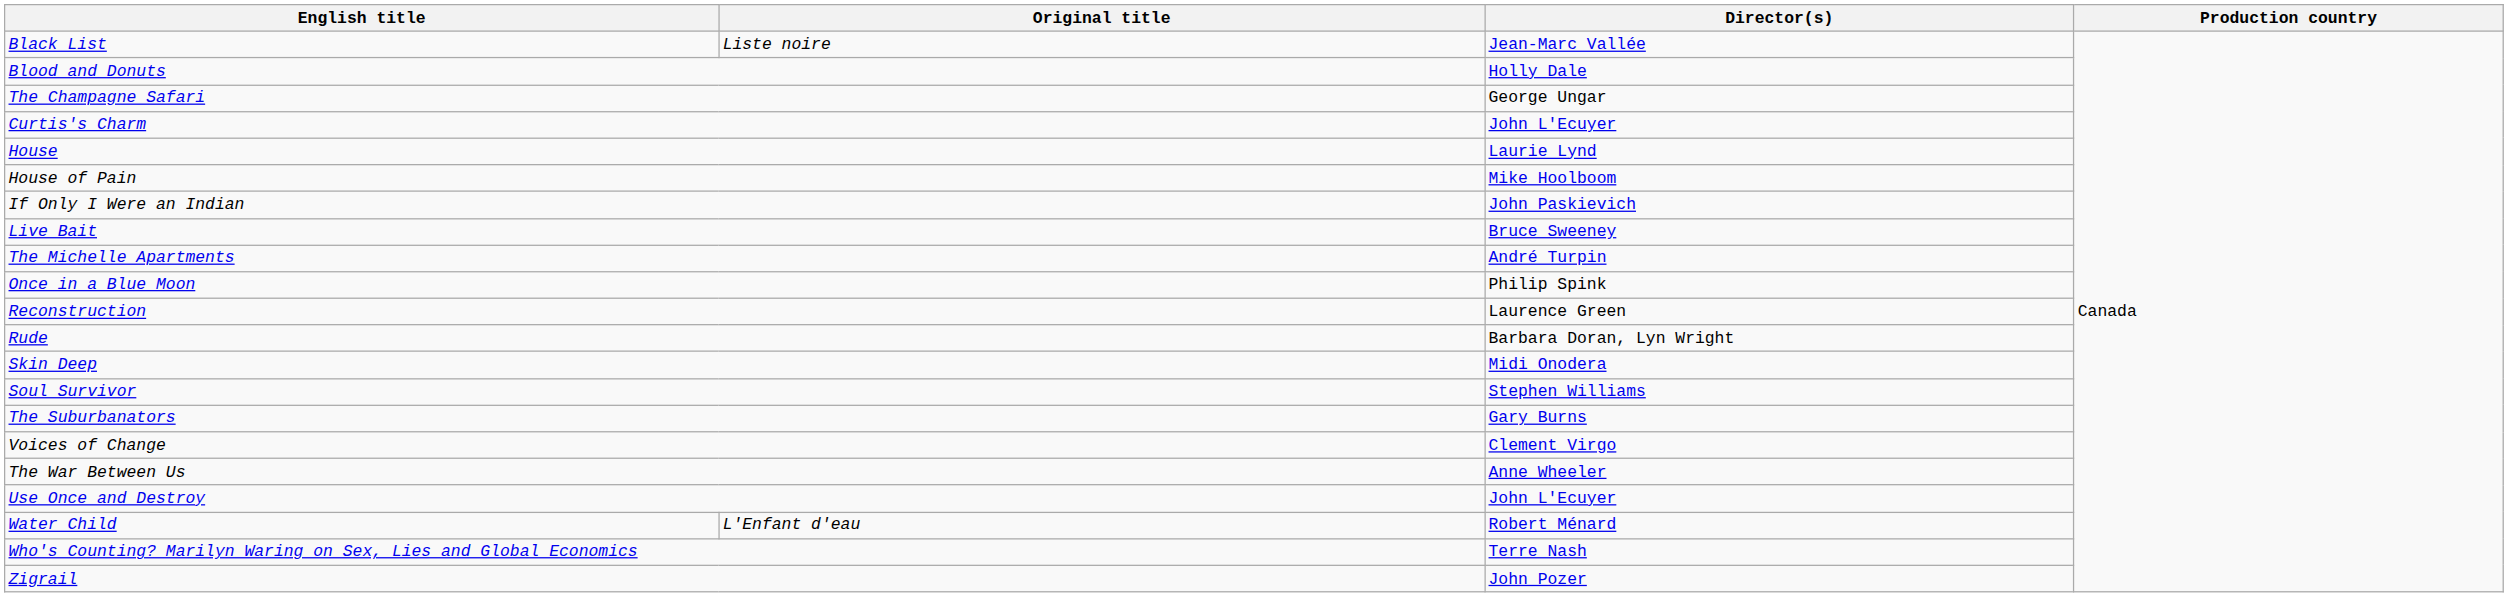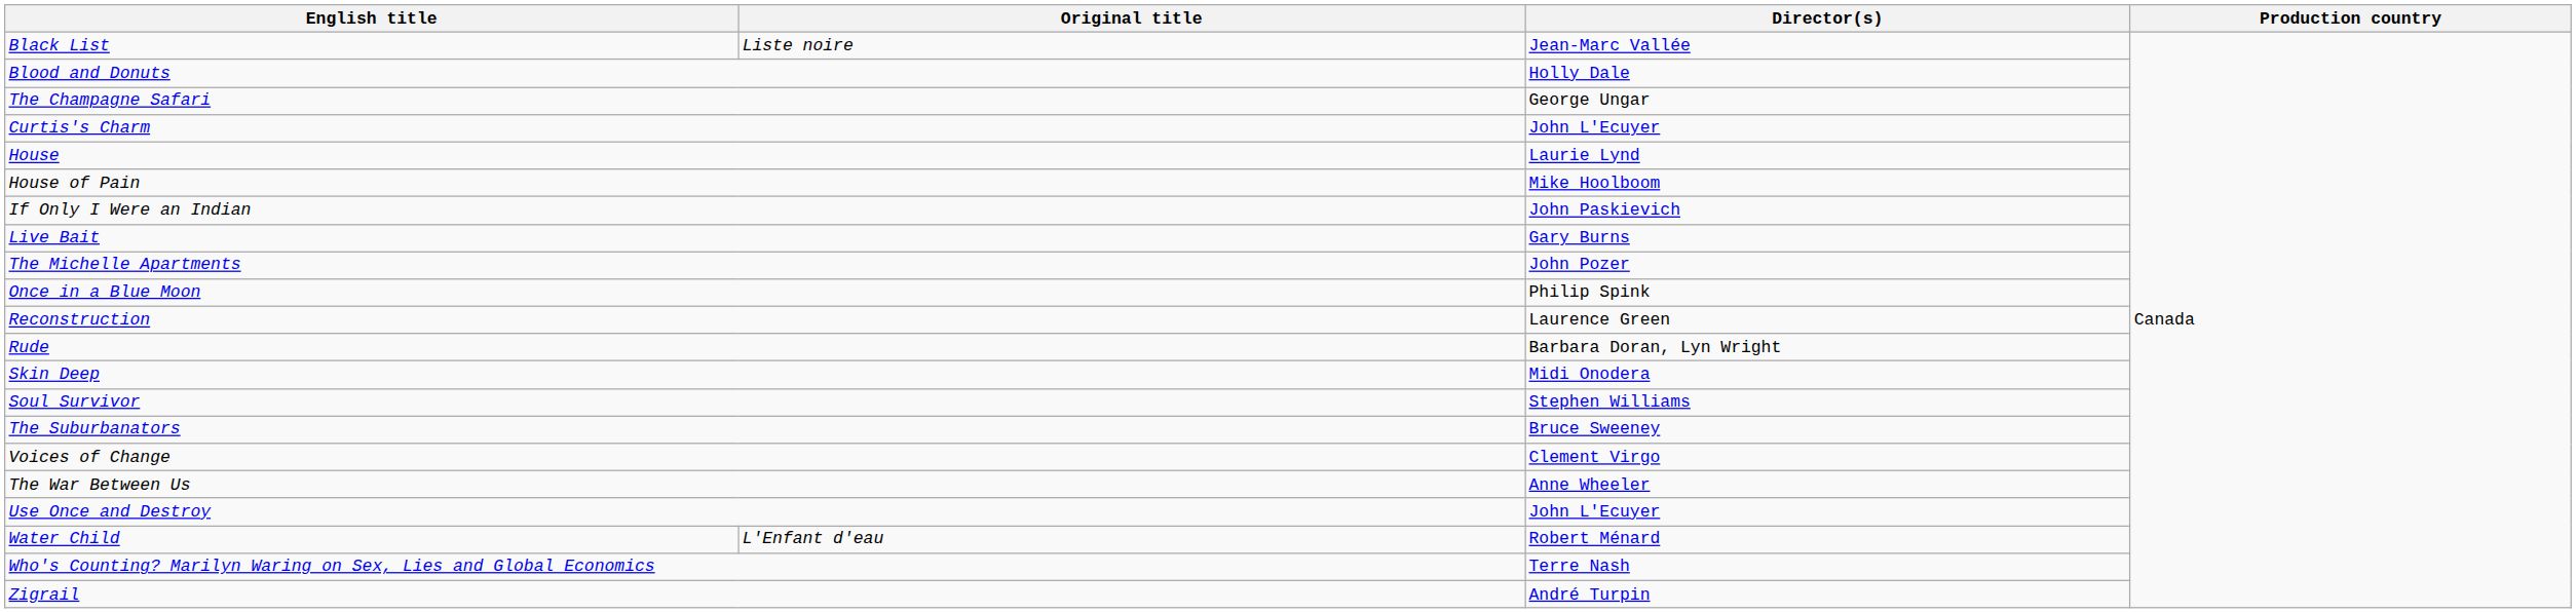Live Bait | Director(s): Bruce Sweeney -> Gary Burns
The Michelle Apartments | Director(s): André Turpin -> John Pozer
The Suburbanators | Director(s): Gary Burns -> Bruce Sweeney
Zigrail | Director(s): John Pozer -> André Turpin
